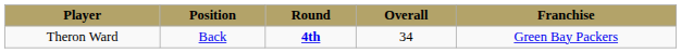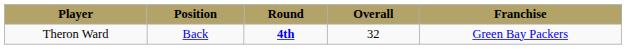Theron Ward | Overall: 34 -> 32
